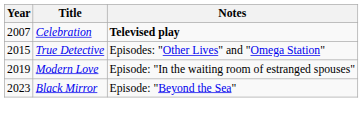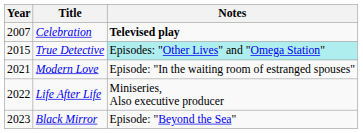True Detective | Notes: no background -> paleturquoise background
Modern Love | Year: 2019 -> 2021
+ row: 2022 | Life After Life | Miniseries, Also executive producer
